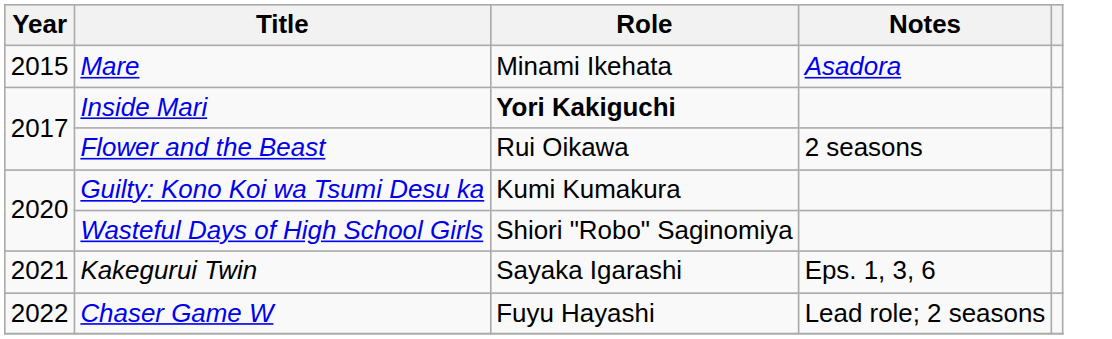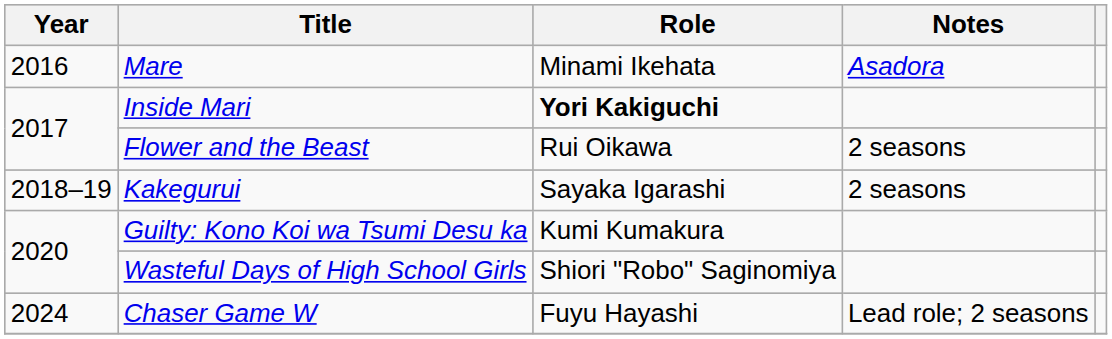Mare | Year: 2015 -> 2016
+ row: 2018–19 | Kakegurui | Sayaka Igarashi | 2 seasons
- row: 2021 | Kakegurui Twin | Sayaka Igarashi | Eps. 1, 3, 6
Chaser Game W | Year: 2022 -> 2024
